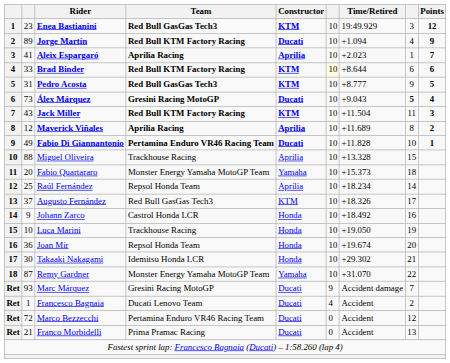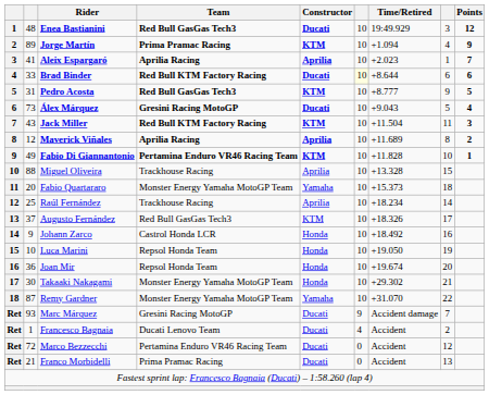Enea Bastianini | column 2: 23 -> 48
Enea Bastianini | Constructor: KTM -> Ducati
Jorge Martín | Team: Red Bull KTM Factory Racing -> Prima Pramac Racing
Jorge Martín | Constructor: Ducati -> KTM
Brad Binder | Constructor: KTM -> Ducati
Álex Márquez | column 8: bold -> normal
Fabio Di Giannantonio | Constructor: Ducati -> KTM
Raúl Fernández | Team: Repsol Honda Team -> Trackhouse Racing
Luca Marini | Team: Trackhouse Racing -> Repsol Honda Team
Takaaki Nakagami | Team: Idemitsu Honda LCR -> Monster Energy Yamaha MotoGP Team
